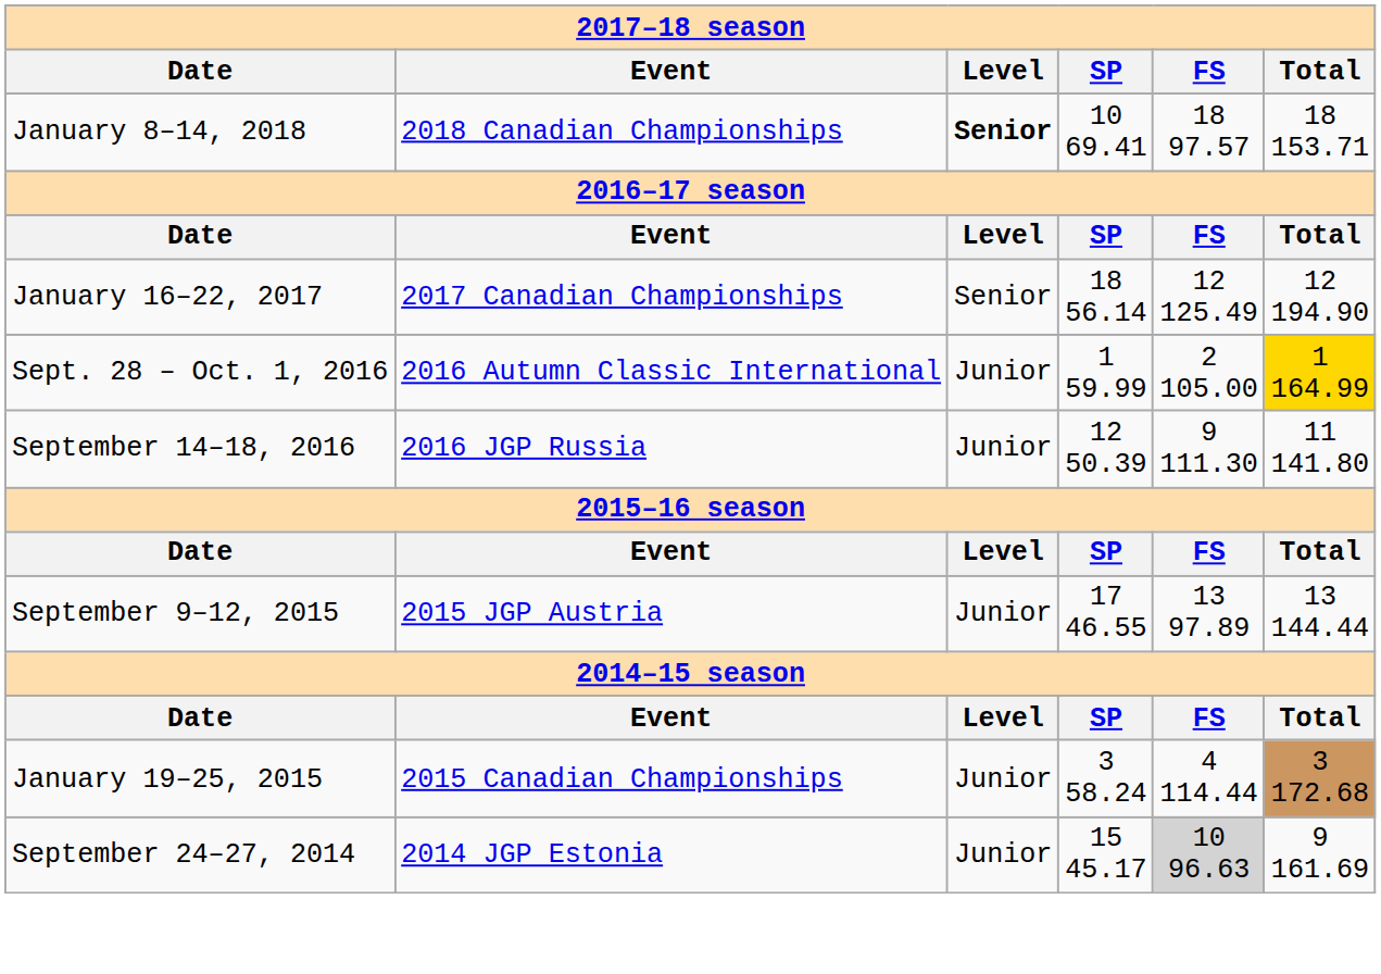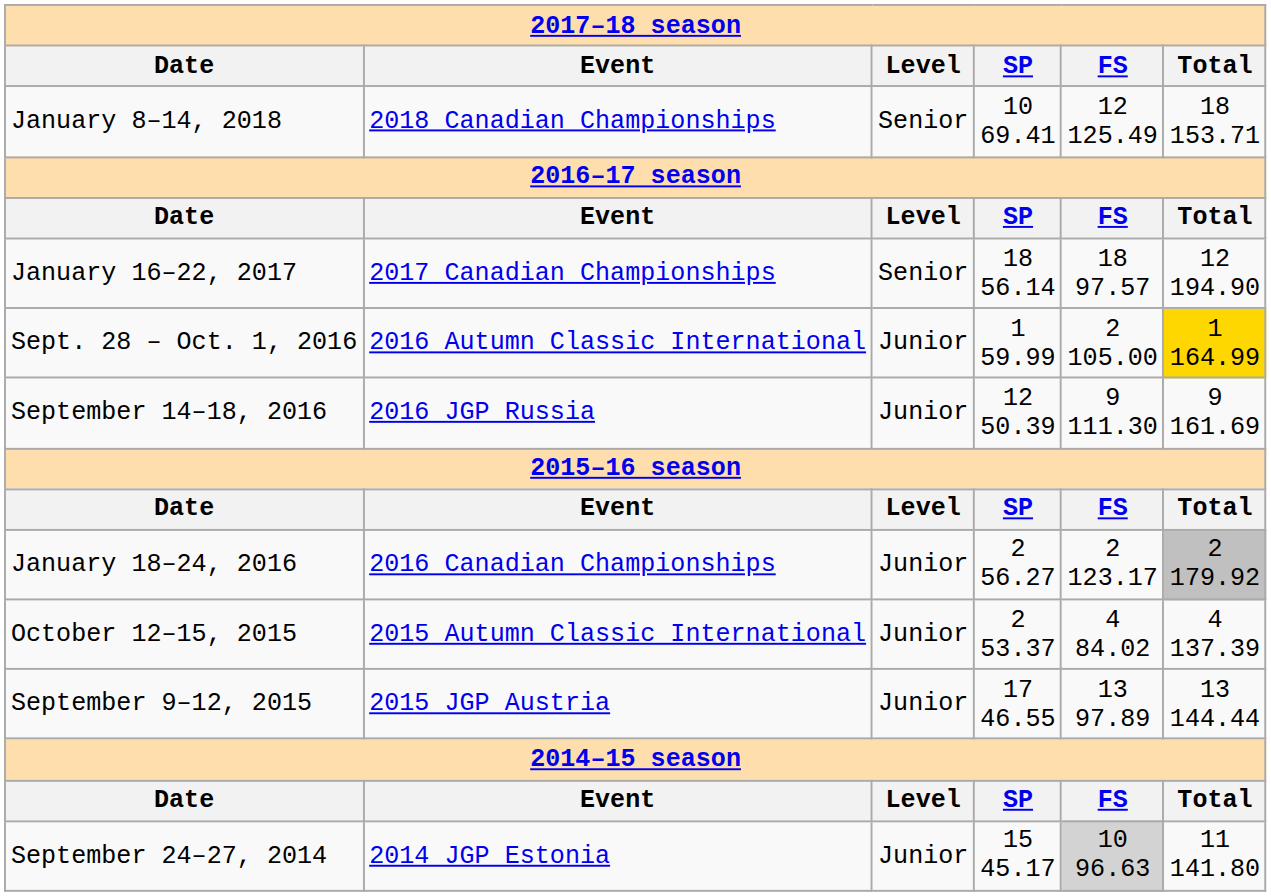January 8–14, 2018 | Level: bold -> normal
January 8–14, 2018 | FS: 18 97.57 -> 12 125.49
January 16–22, 2017 | FS: 12 125.49 -> 18 97.57
September 14–18, 2016 | Total: 11 141.80 -> 9 161.69
+ row: January 18–24, 2016 | 2016 Canadian Championships | Junior | 2 56.27 | 2 123.17 | 2 179.92
+ row: October 12–15, 2015 | 2015 Autumn Classic International | Junior | 2 53.37 | 4 84.02 | 4 137.39
- row: January 19–25, 2015 | 2015 Canadian Championships | Junior | 3 58.24 | 4 114.44 | 3 172.68
September 24–27, 2014 | Total: 9 161.69 -> 11 141.80
